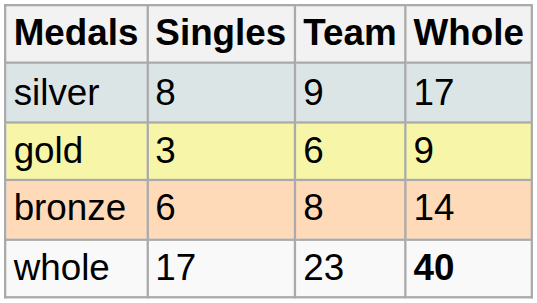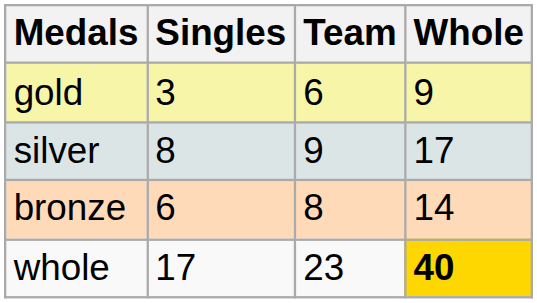rows swapped: gold <-> silver
whole | Whole: no background -> gold background
